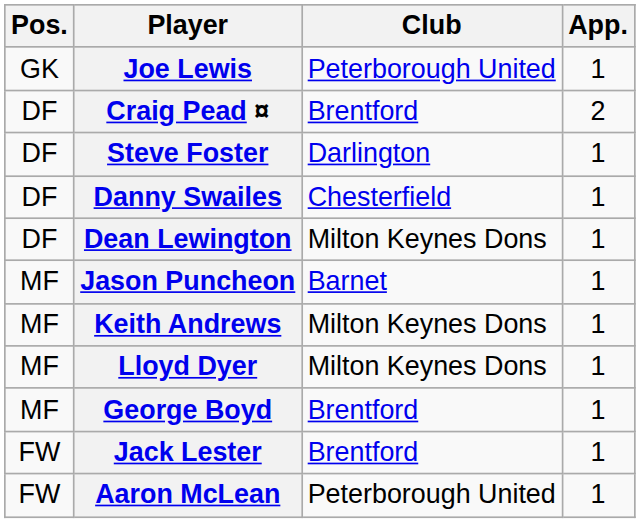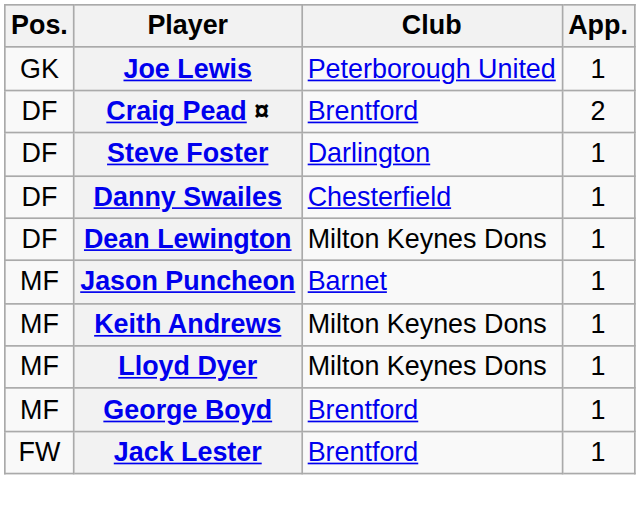- row: FW | Aaron McLean | Peterborough United | 1
